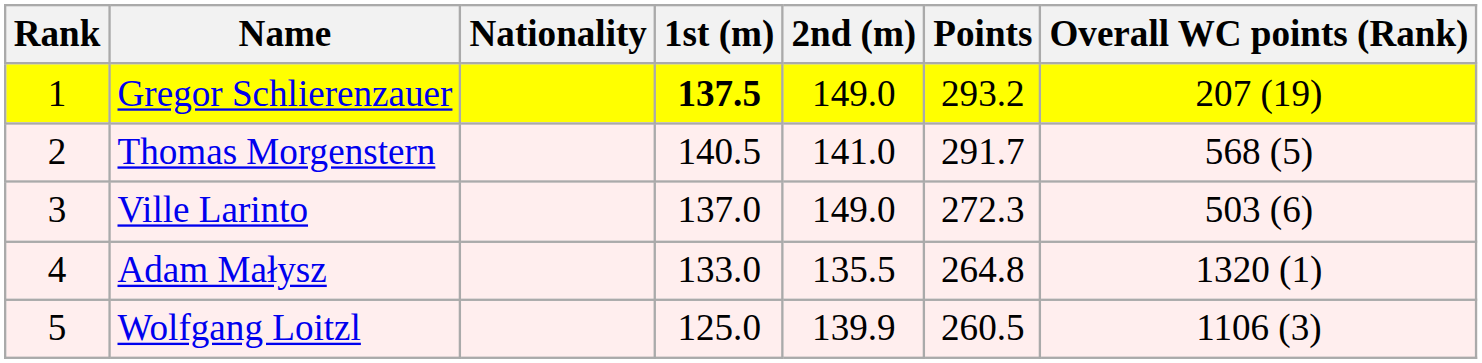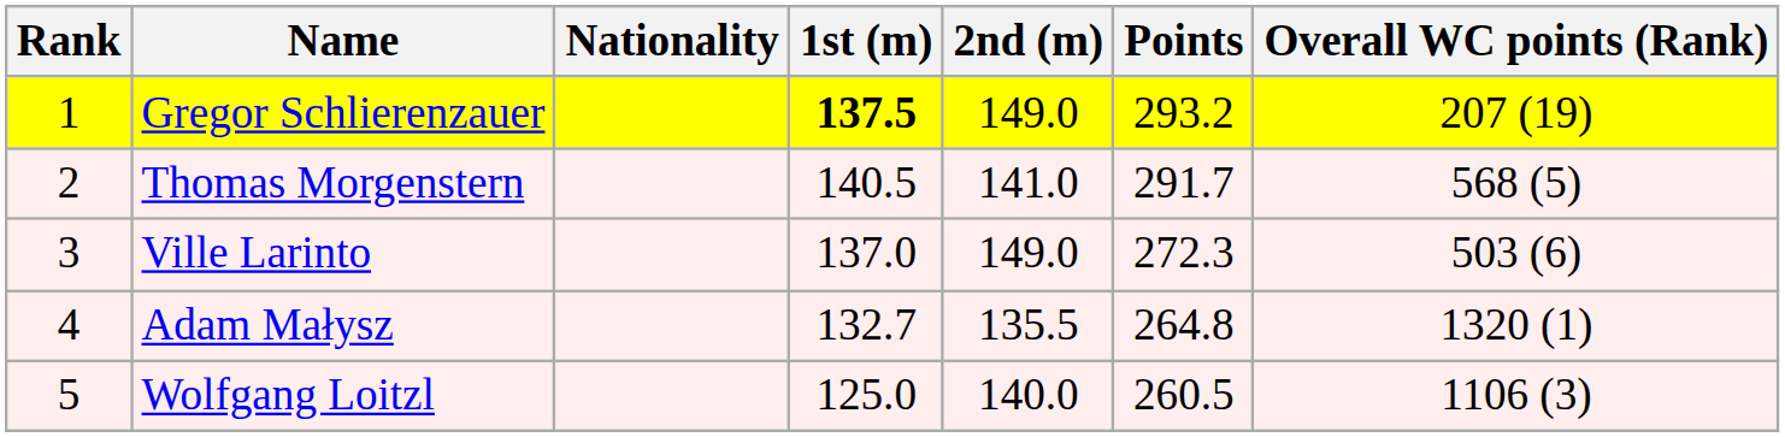Adam Małysz | 1st (m): 133.0 -> 132.7
Wolfgang Loitzl | 2nd (m): 139.9 -> 140.0
